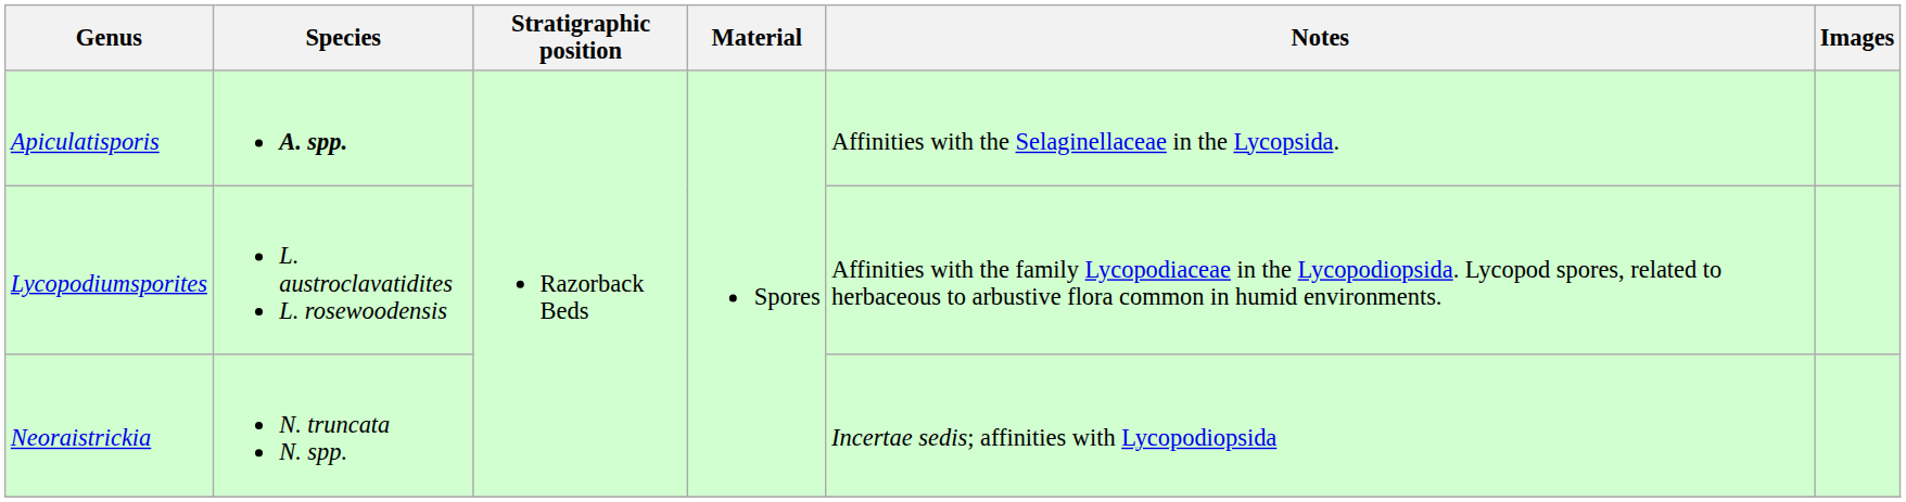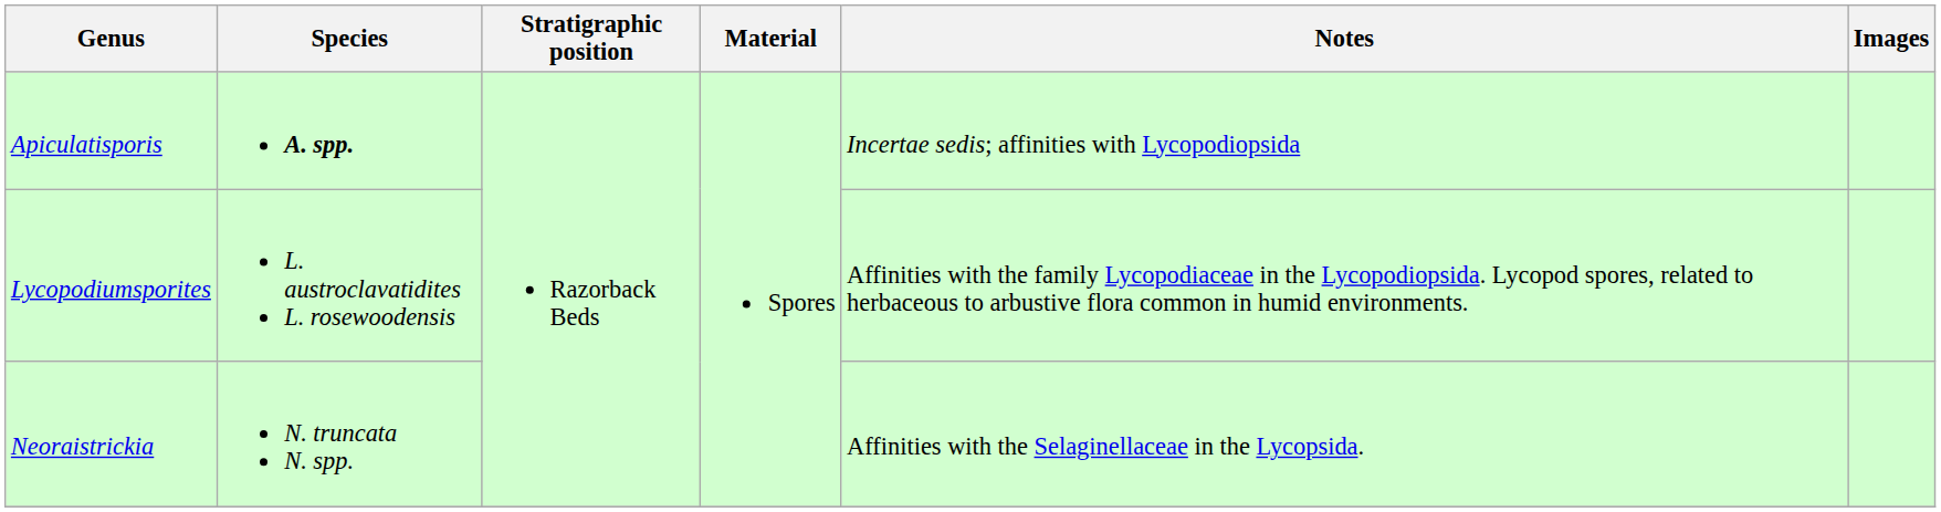Apiculatisporis | Notes: Affinities with the Selaginellaceae in the Lycopsida. -> Incertae sedis; affinities with Lycopodiopsida
Neoraistrickia | Notes: Incertae sedis; affinities with Lycopodiopsida -> Affinities with the Selaginellaceae in the Lycopsida.
